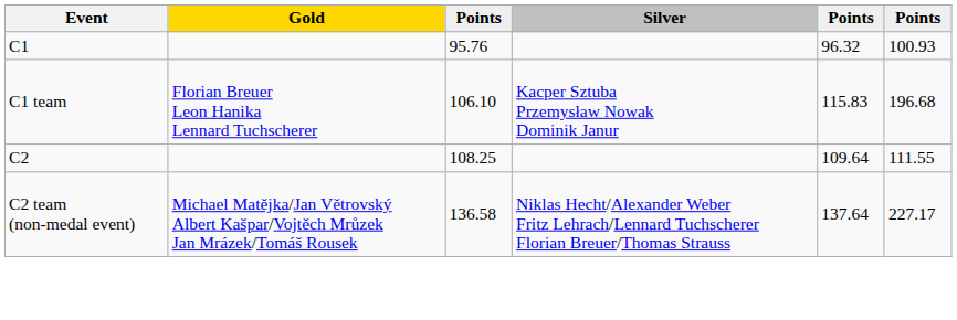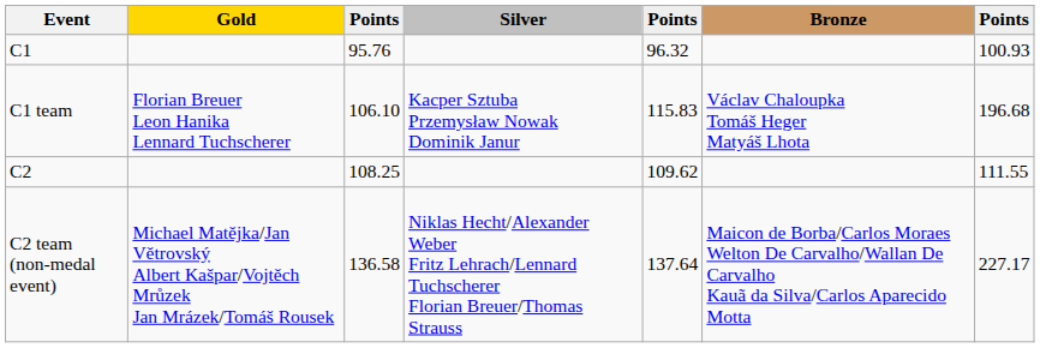+ column: Bronze | Václav Chaloupka Tomáš Heger Matyáš Lhota | Maicon de Borba/Carlos Moraes Welton De Carvalho/Wallan De Carvalho Kauã da Silva/Carlos Aparecido Motta
C2 | column 5: 109.64 -> 109.62
